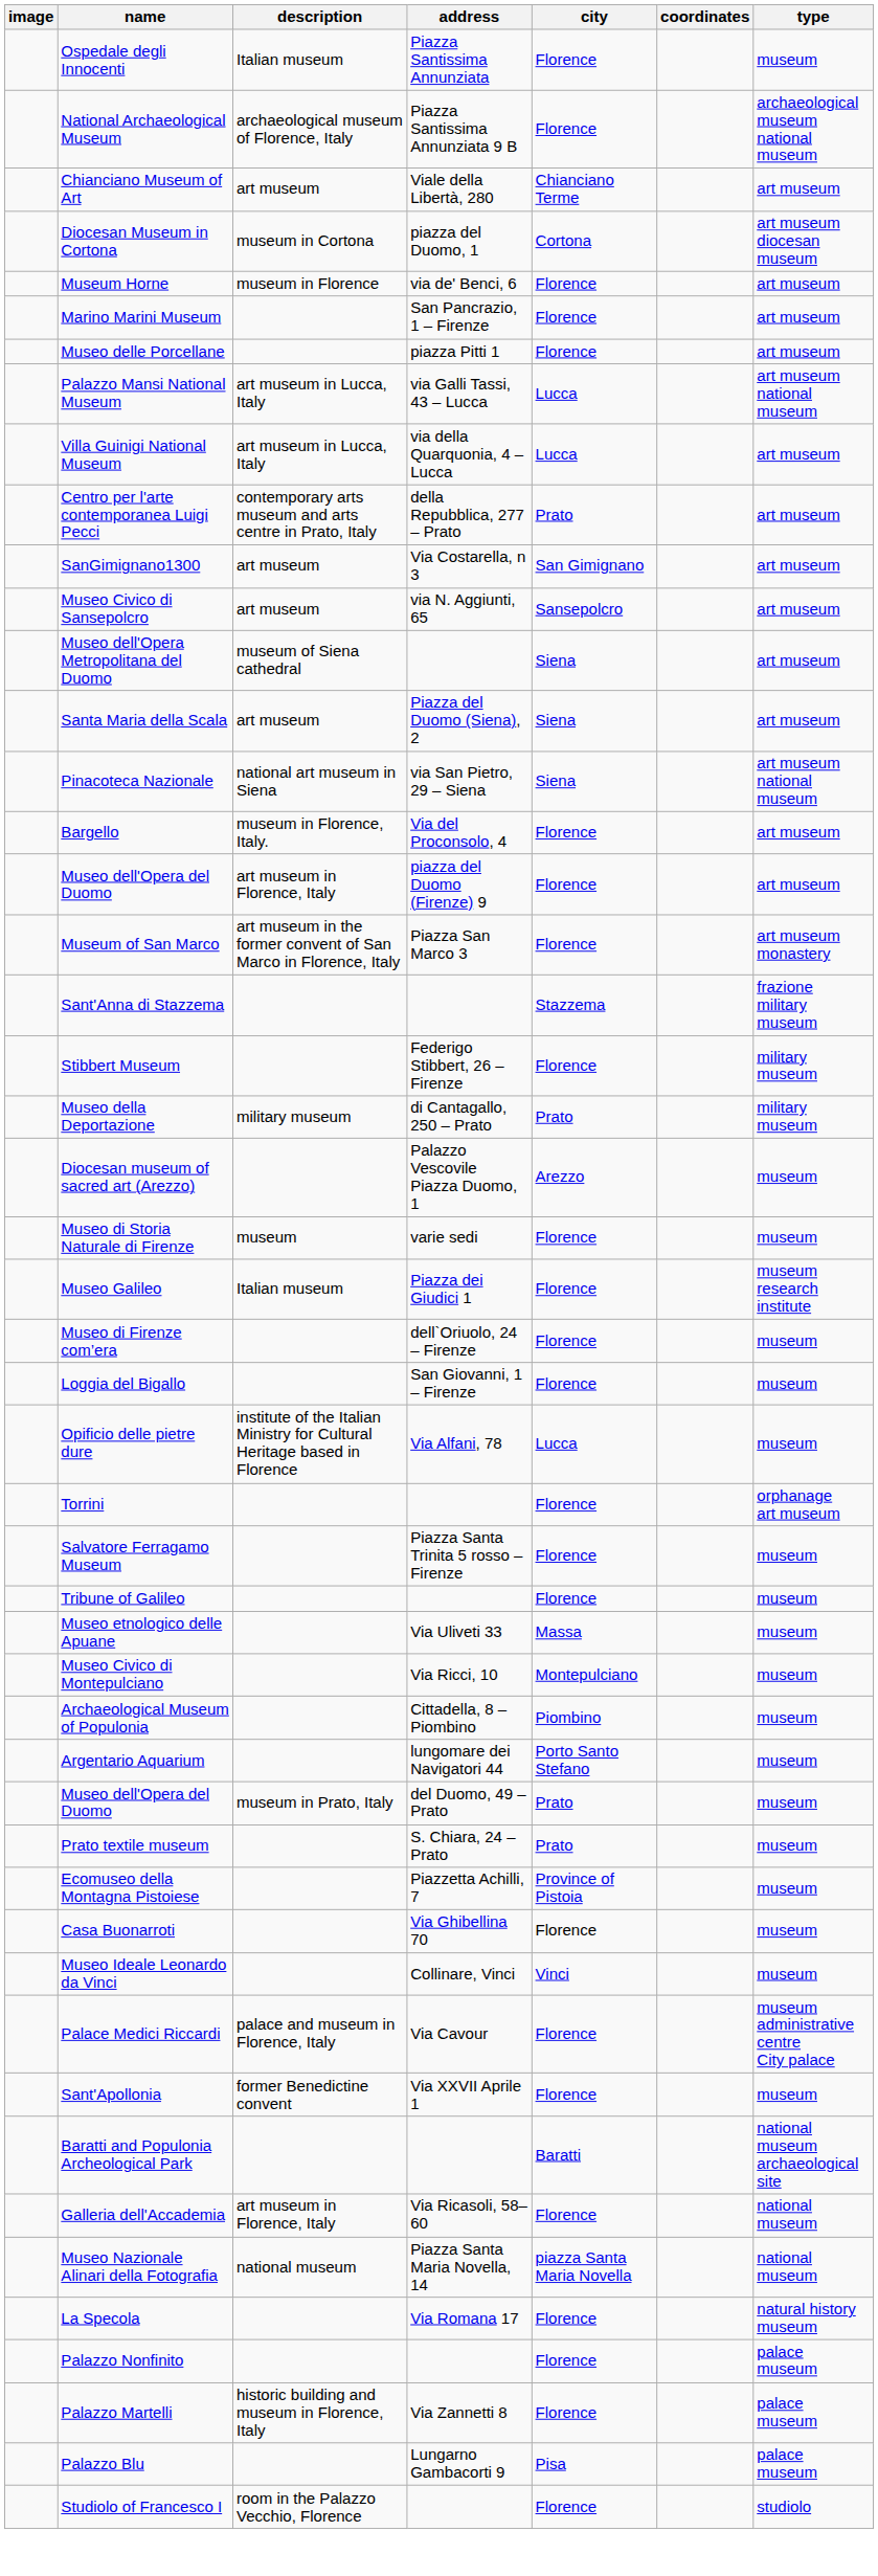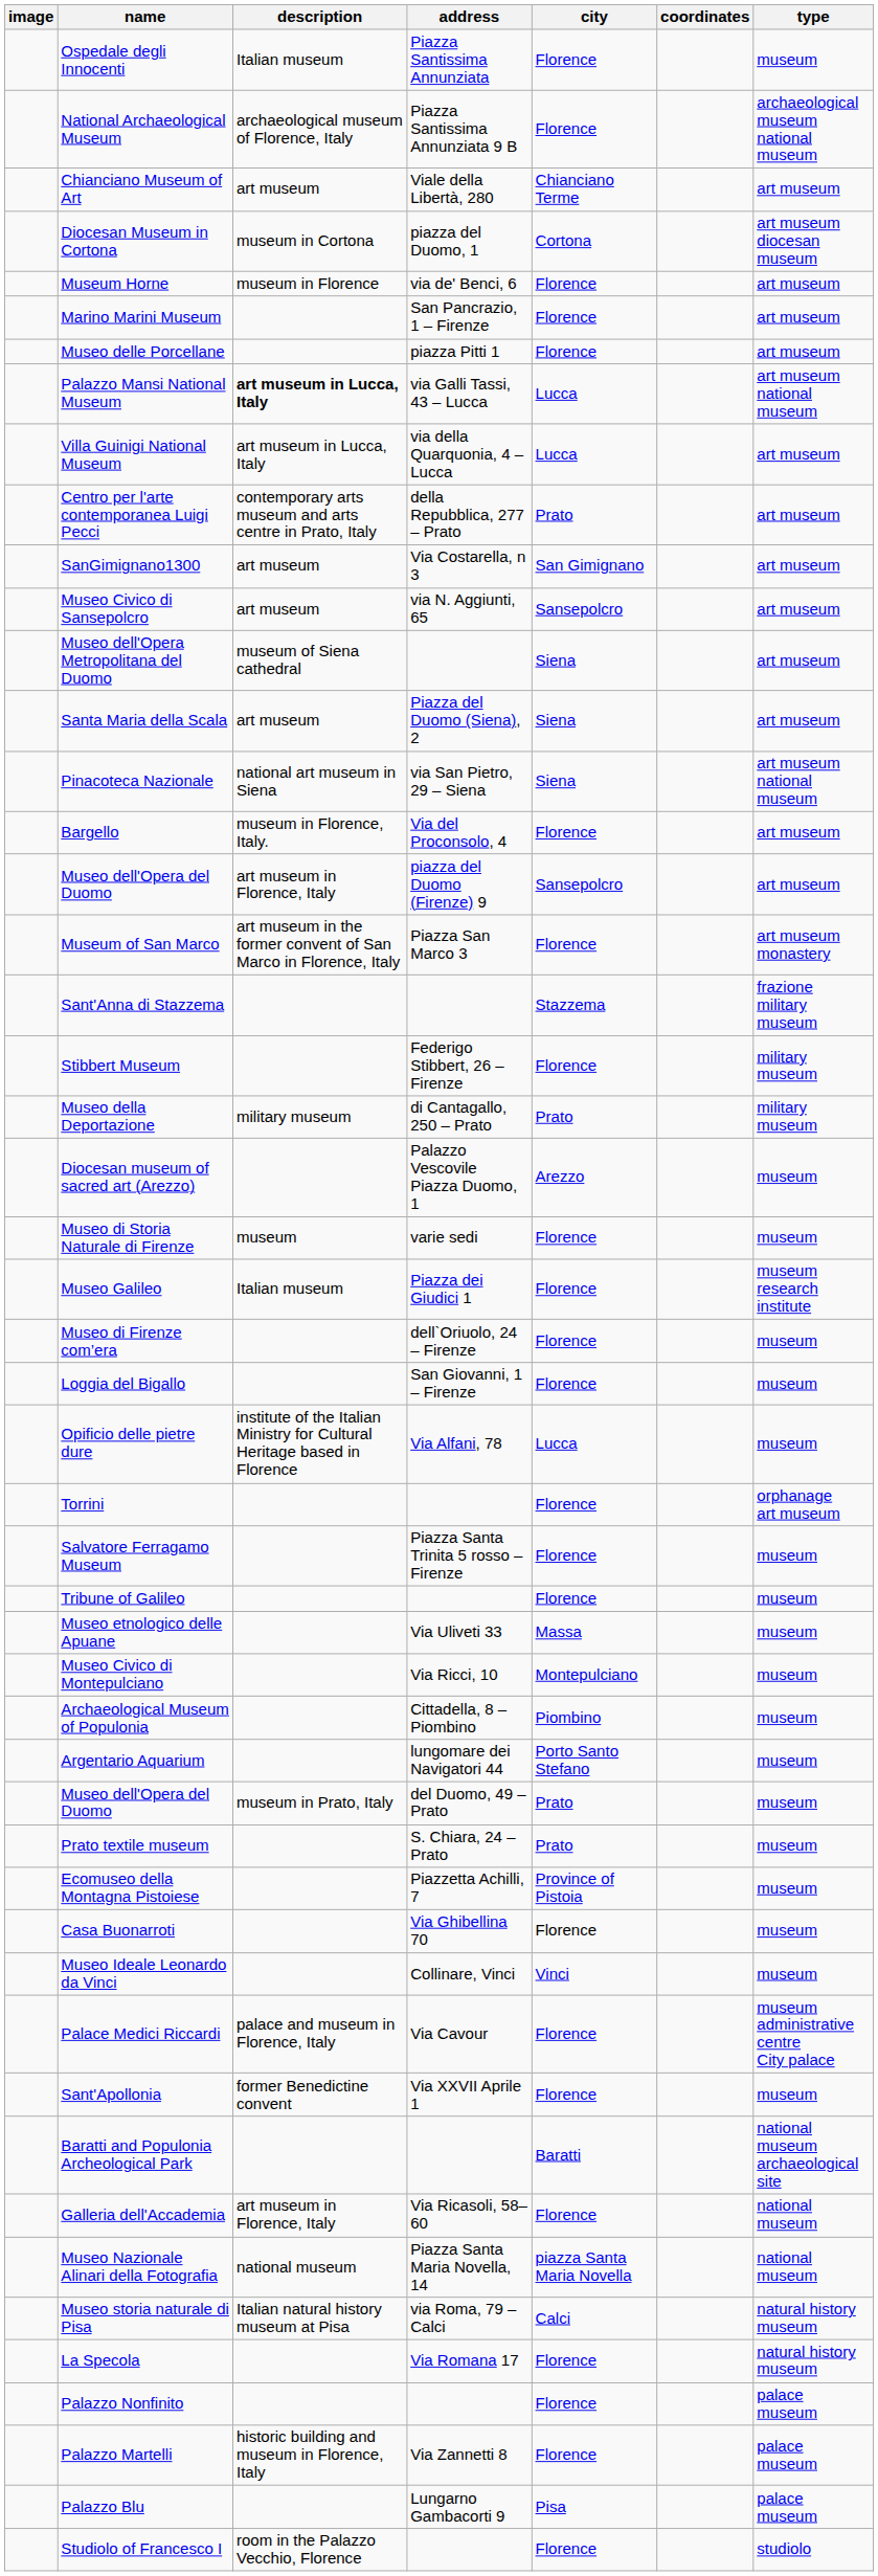Palazzo Mansi National Museum | description: normal -> bold
Museo dell'Opera del Duomo / piazza del Duomo (Firenze) 9 | city: Florence -> Sansepolcro
+ row: Museo storia naturale di Pisa | Italian natural history museum at Pisa | via Roma, 79 – Calci | Calci | natural history museum
